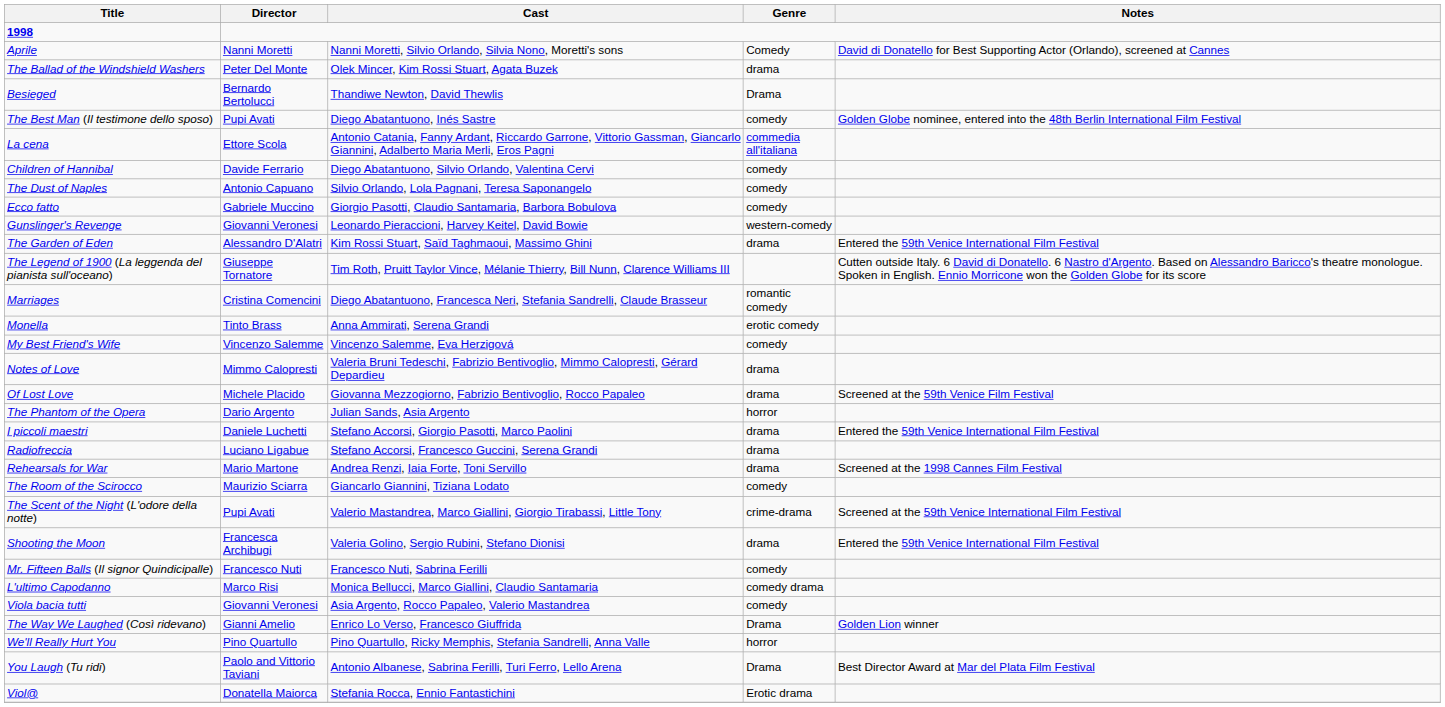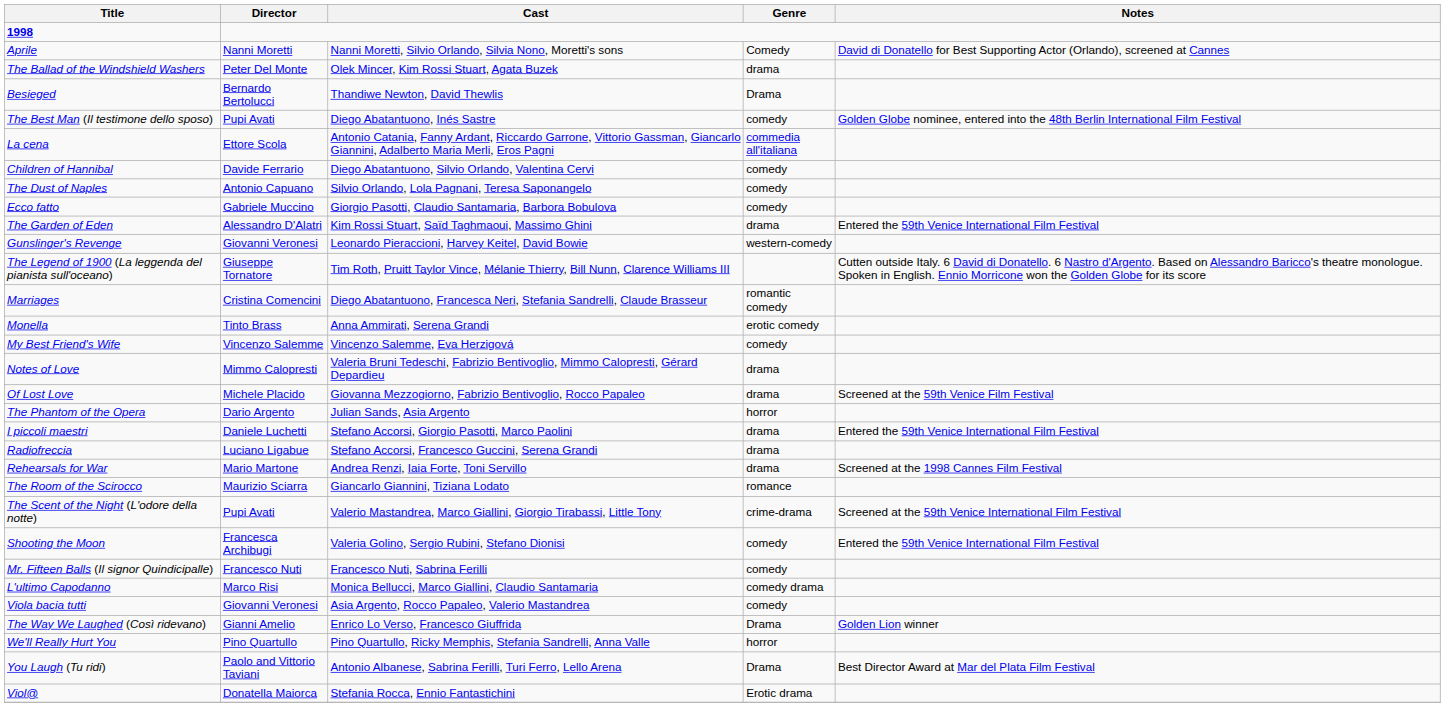rows swapped: The Garden of Eden <-> Gunslinger's Revenge
The Room of the Scirocco | Genre: comedy -> romance
Shooting the Moon | Genre: drama -> comedy
